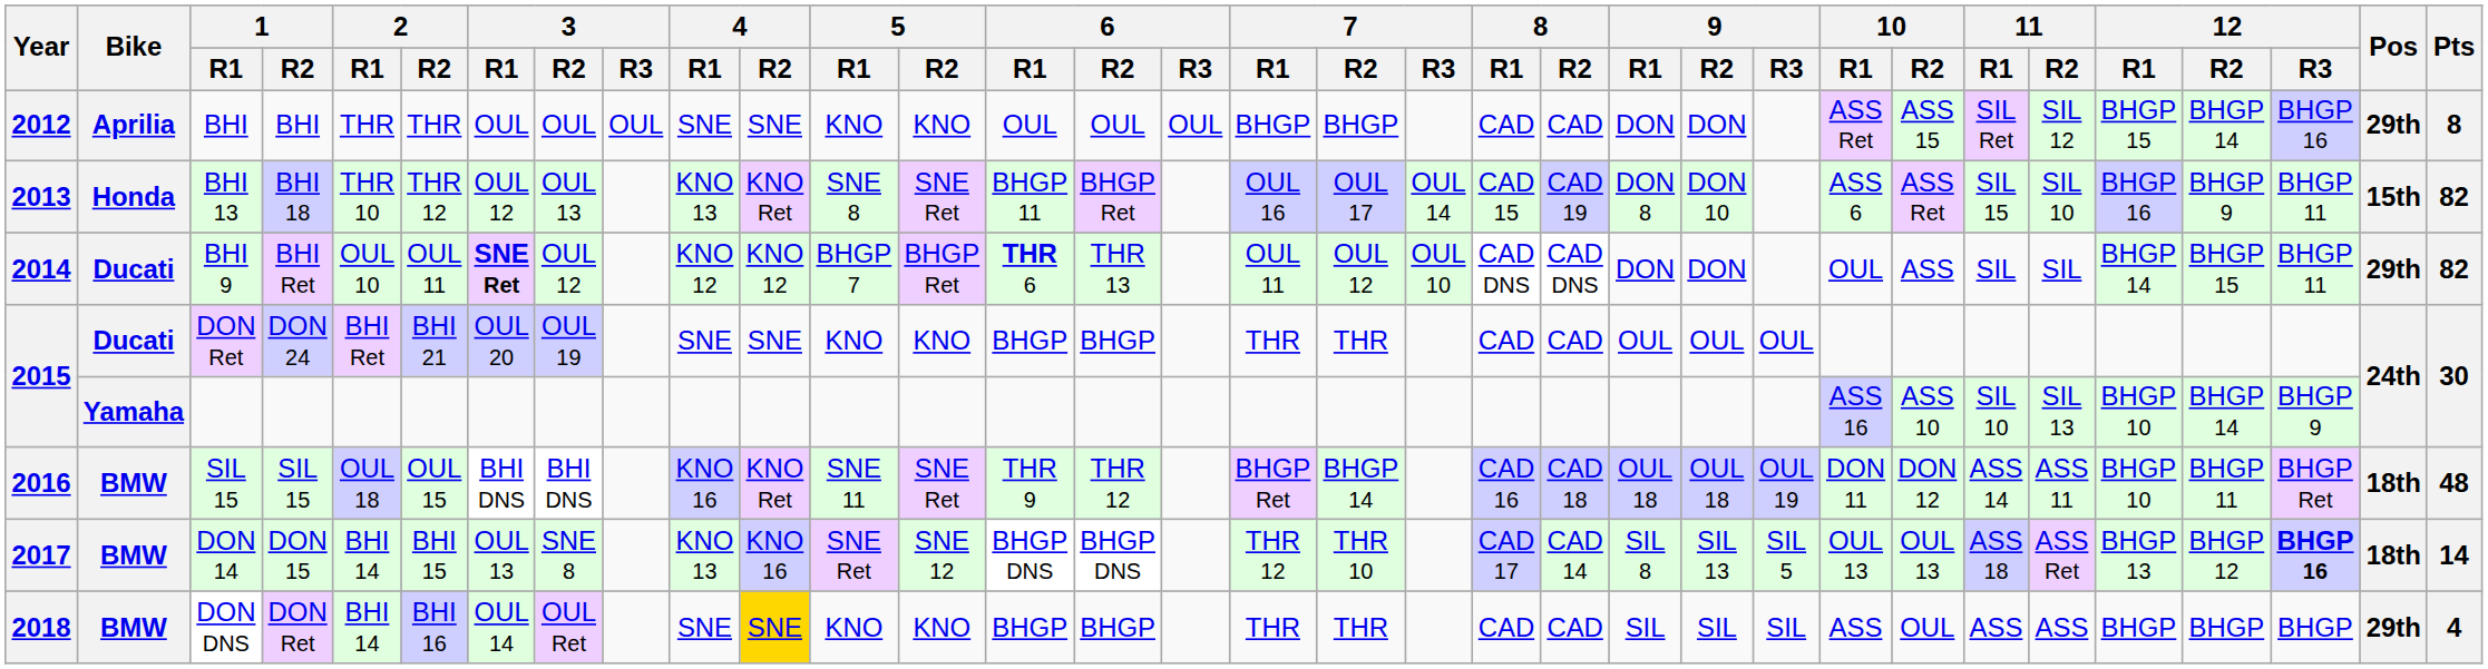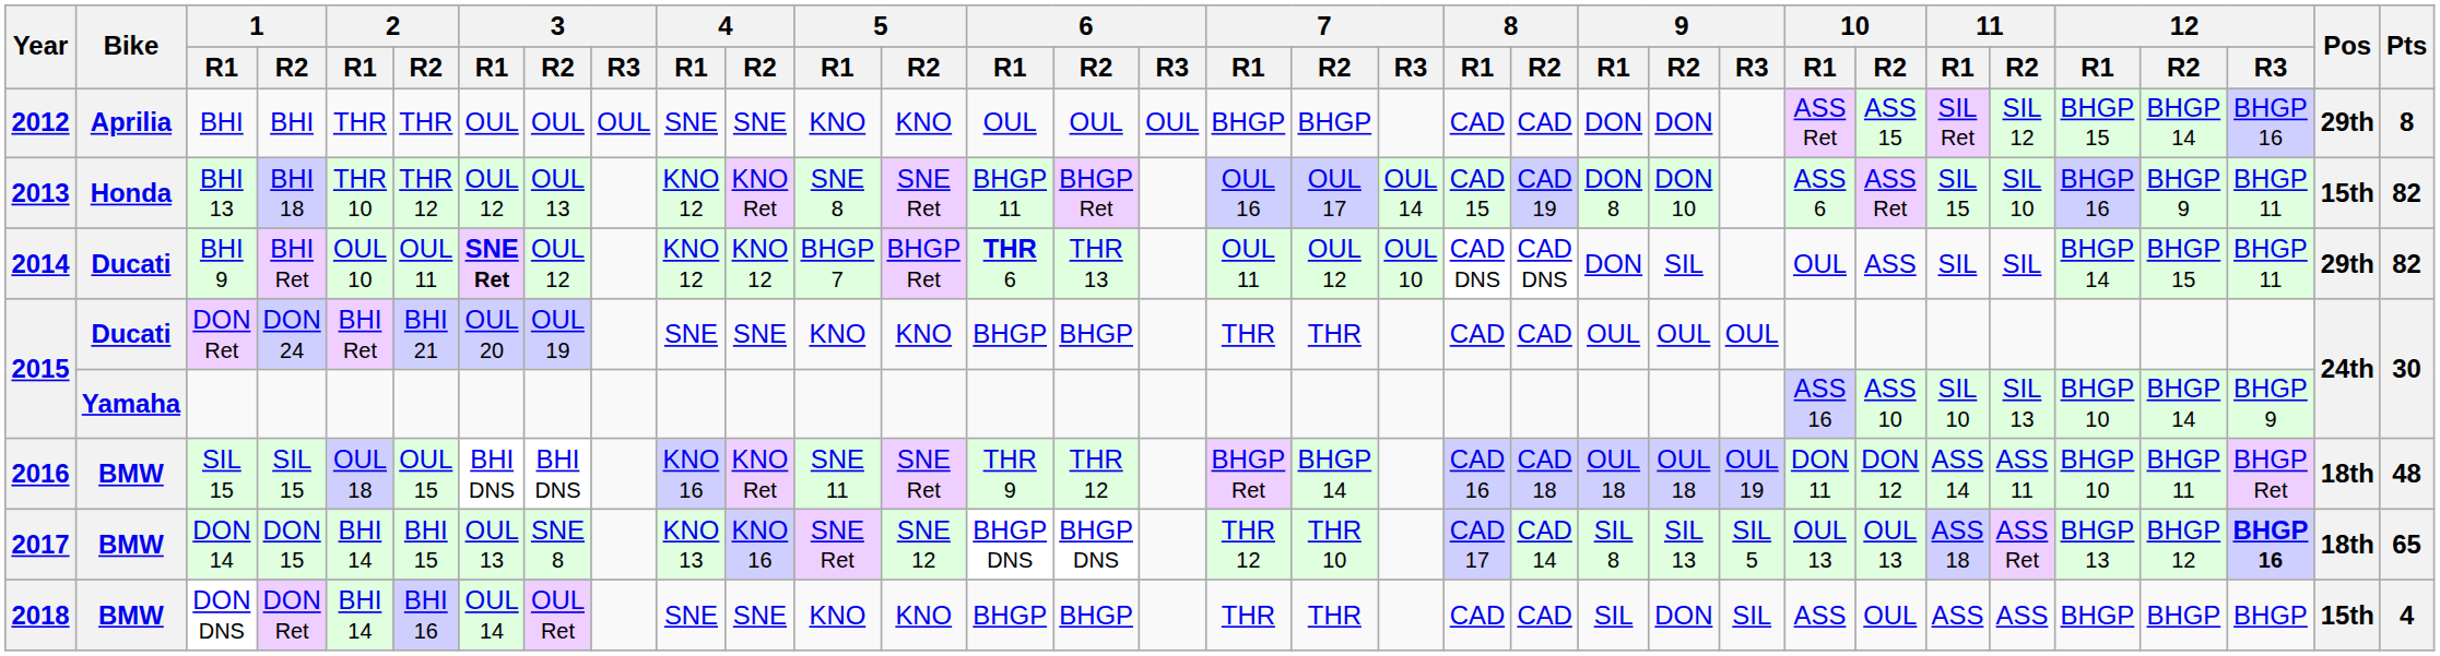BHI 13 | 4 / R1: KNO 13 -> KNO 12
BHI 9 | 9 / R2: DON -> SIL
DON 14 | Pts: 14 -> 65
DON DNS | 4 / R2: gold background -> no background
DON DNS | 9 / R2: SIL -> DON
DON DNS | Pos: 29th -> 15th
